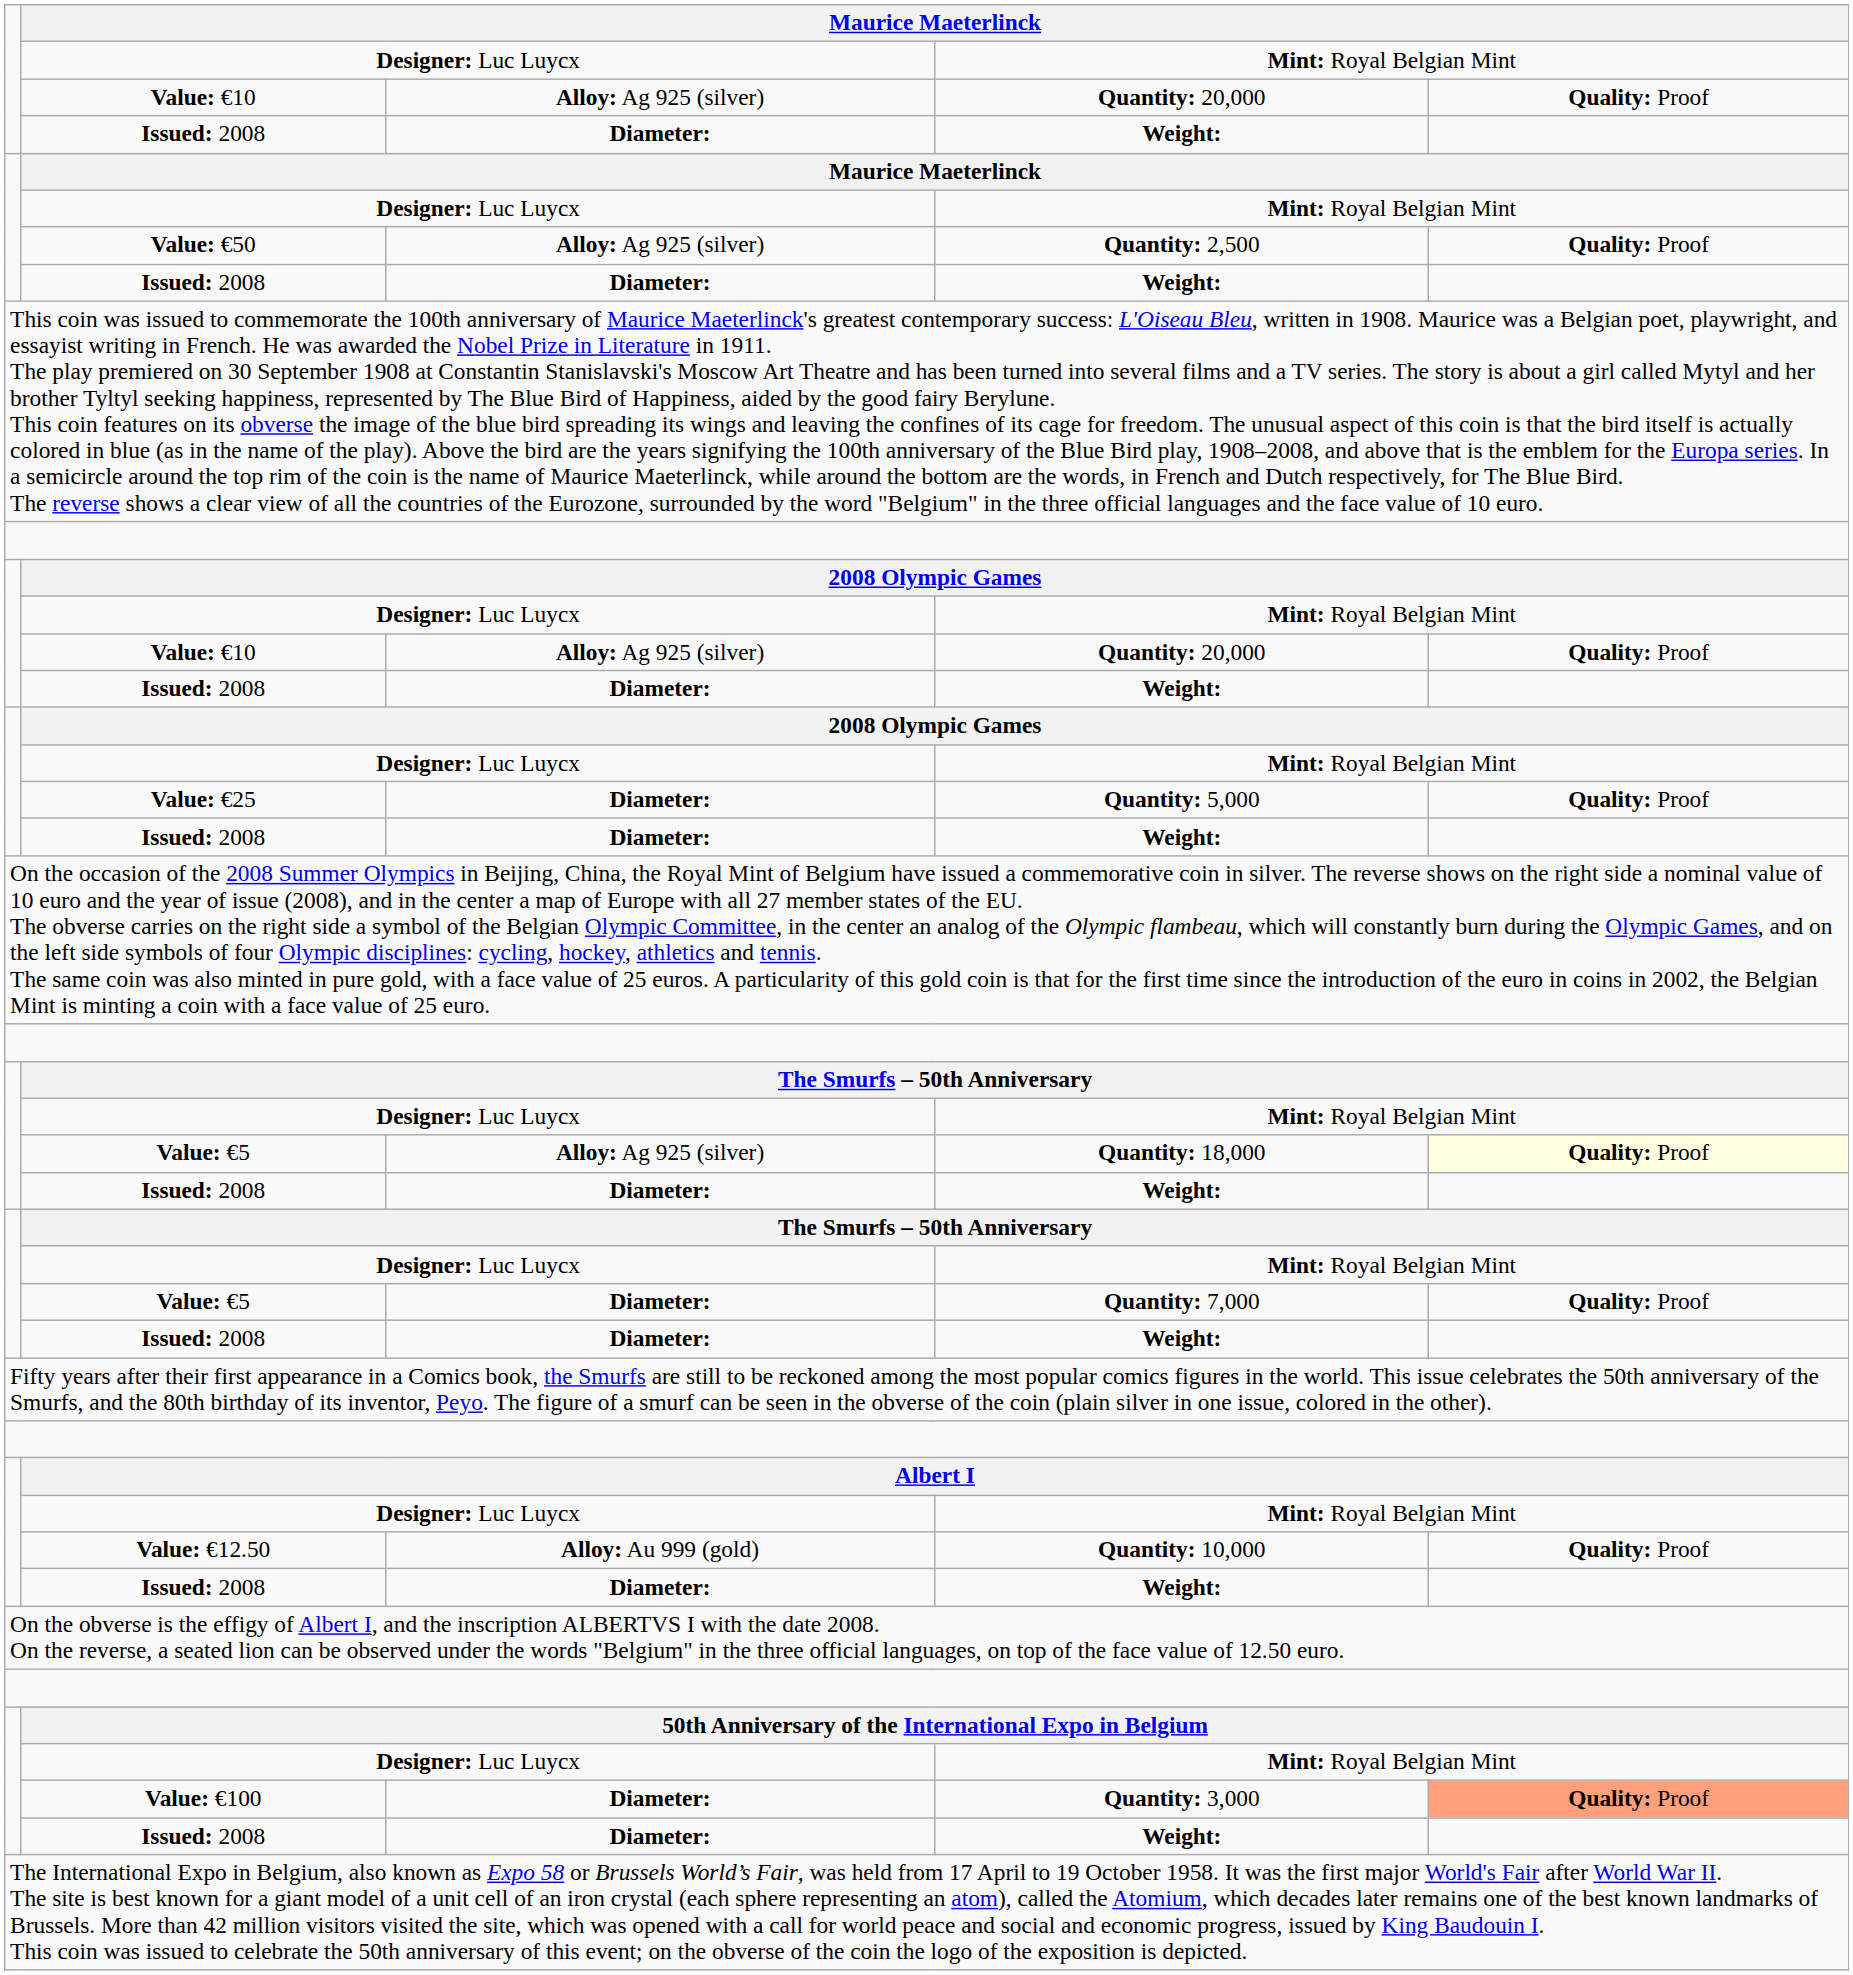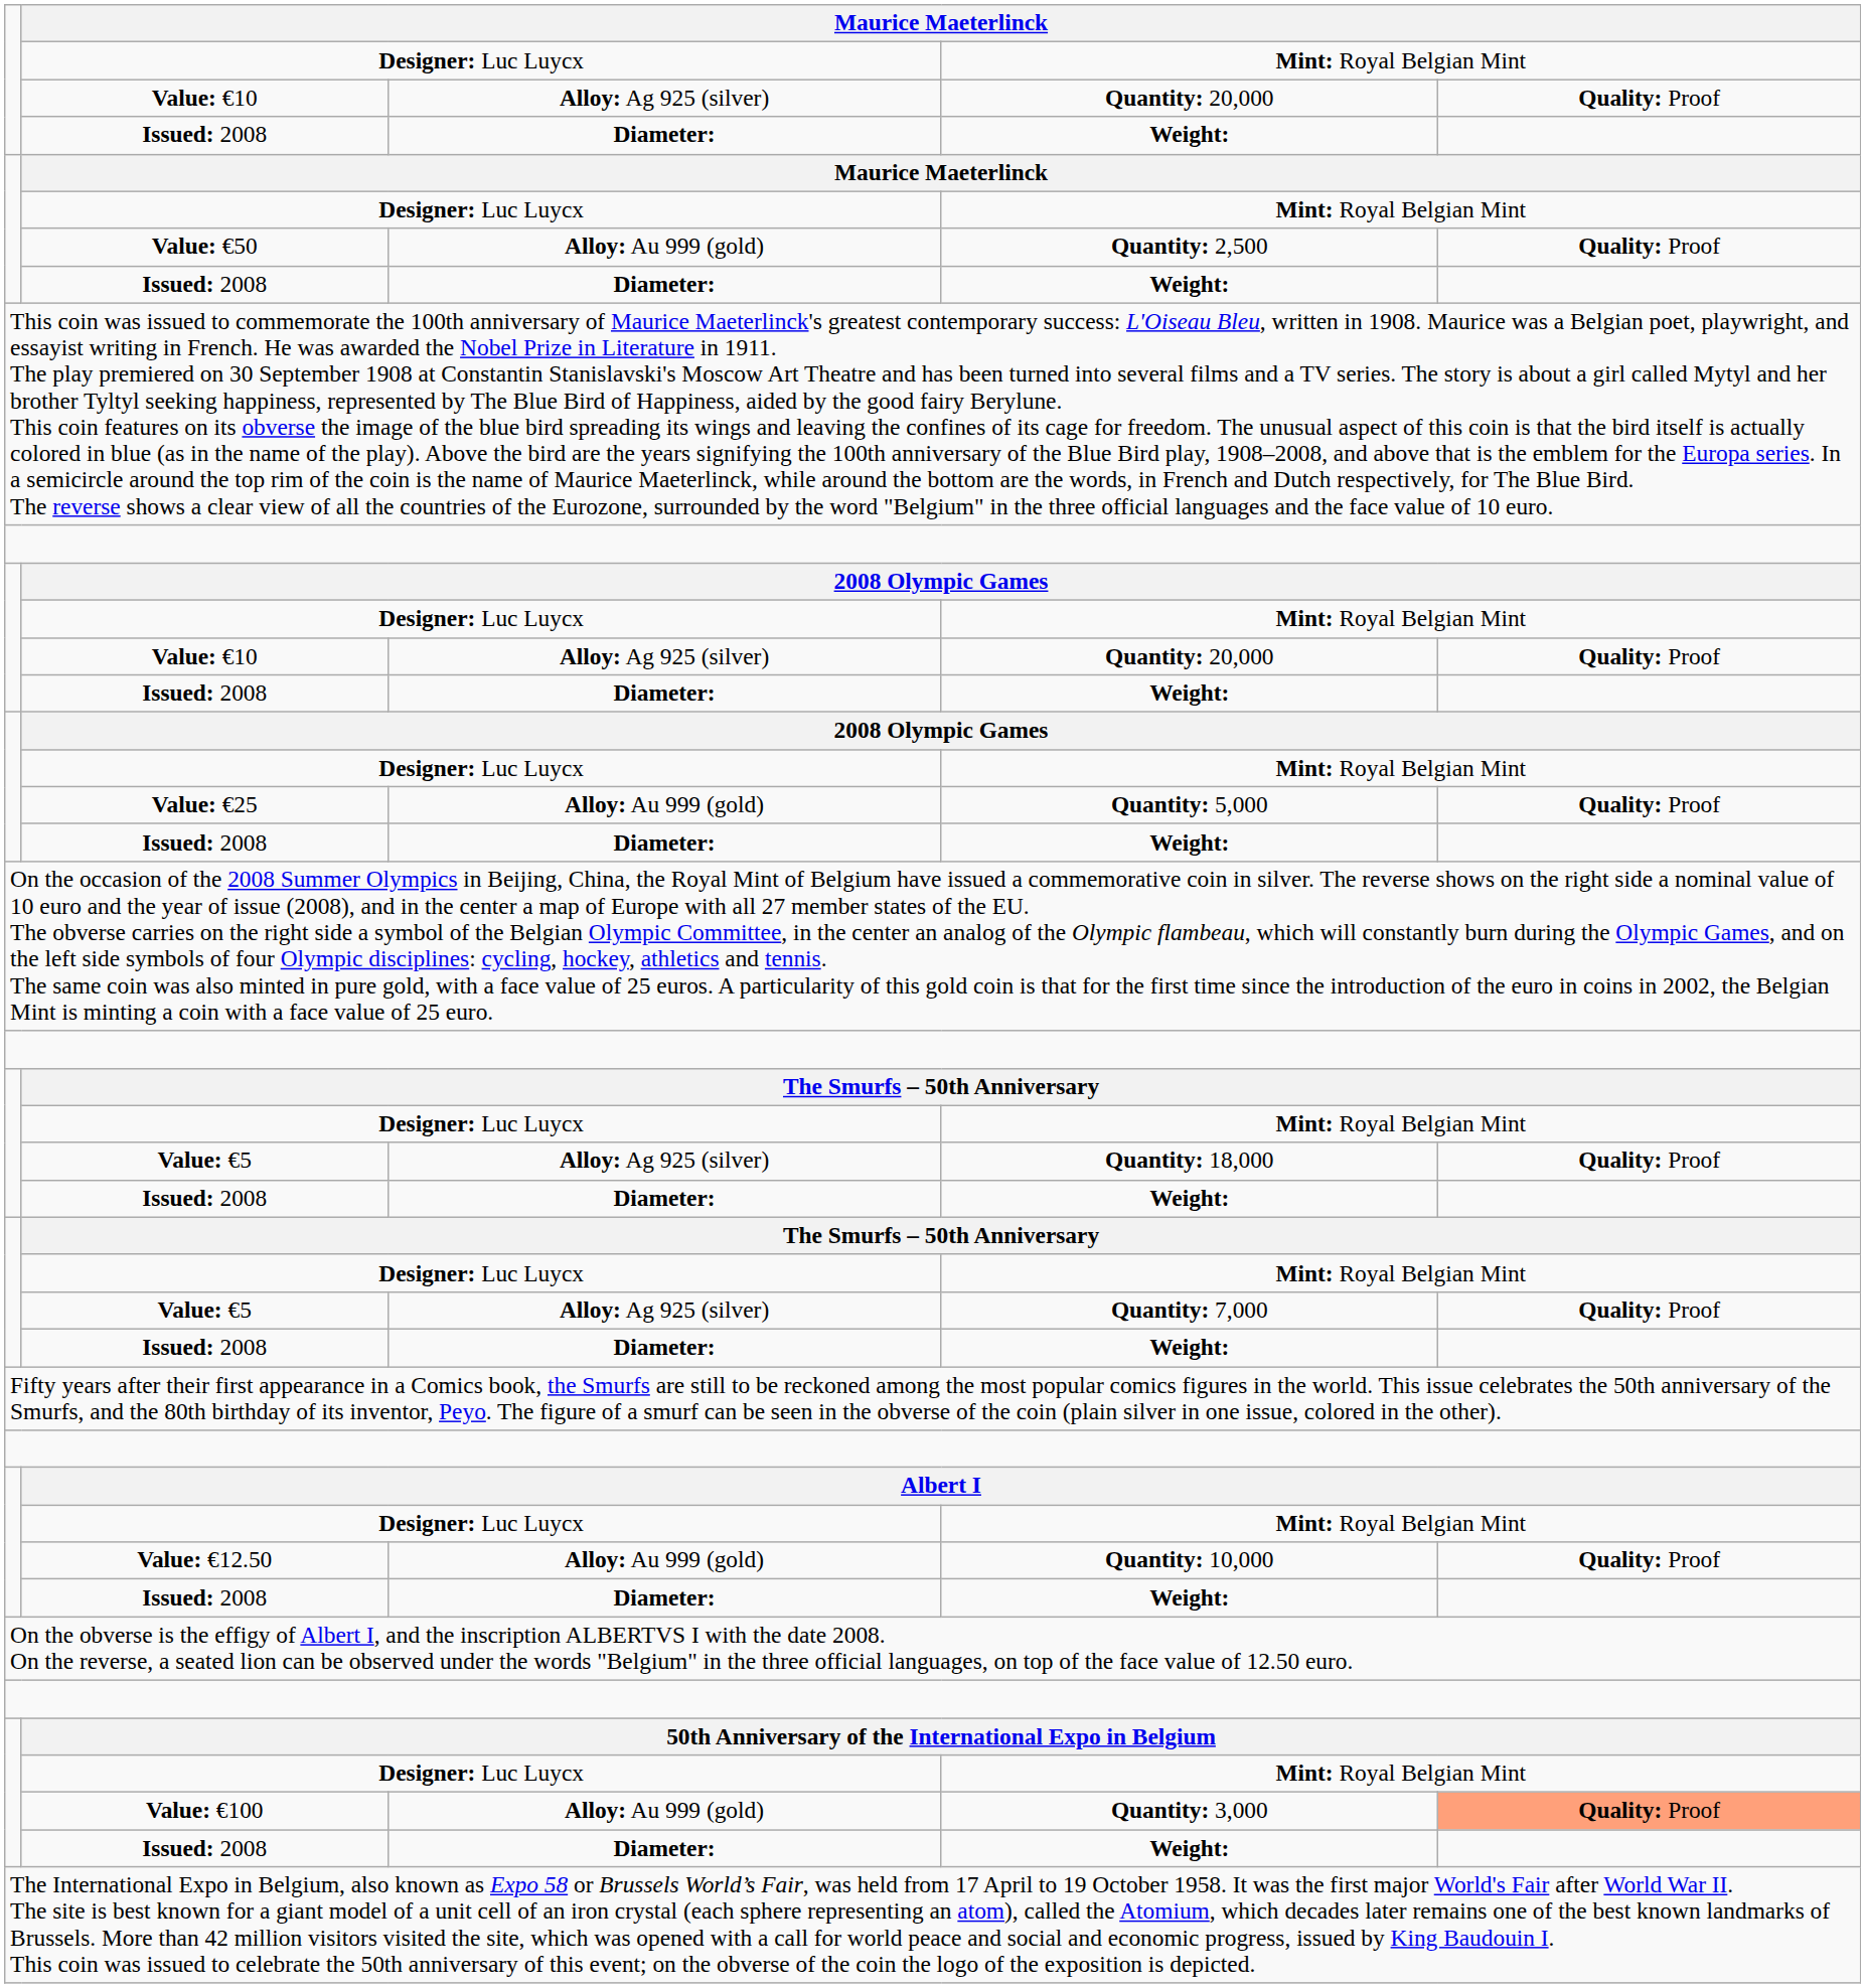Quantity: 2,500 | column 3: Alloy: Ag 925 (silver) -> Alloy: Au 999 (gold)
Quantity: 5,000 | column 3: Diameter: -> Alloy: Au 999 (gold)
Quantity: 18,000 | column 5: lightyellow background -> no background
Quantity: 7,000 | column 3: Diameter: -> Alloy: Ag 925 (silver)
Quantity: 3,000 | column 3: Diameter: -> Alloy: Au 999 (gold)
